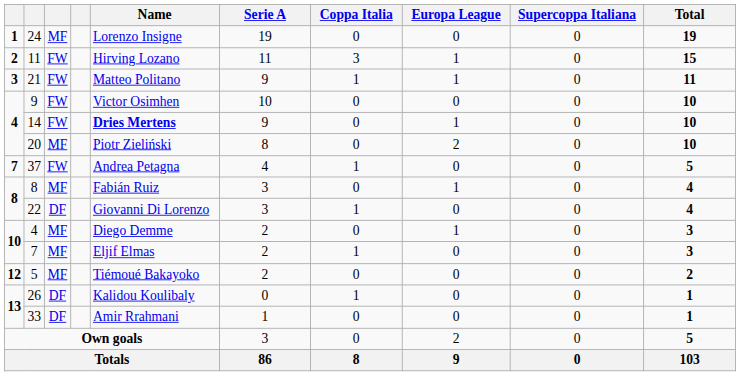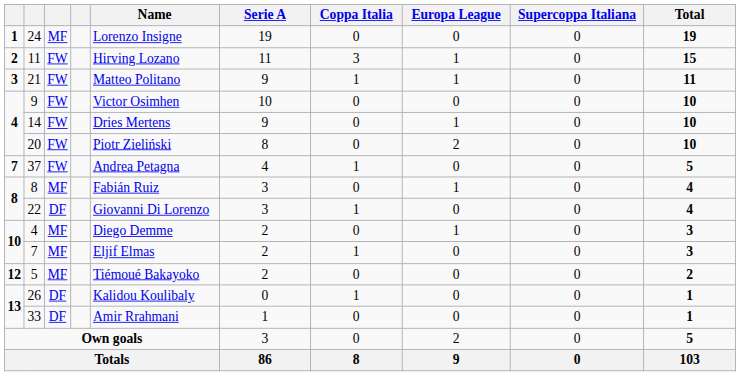14 | Name: bold -> normal
20 | column 3: MF -> FW
